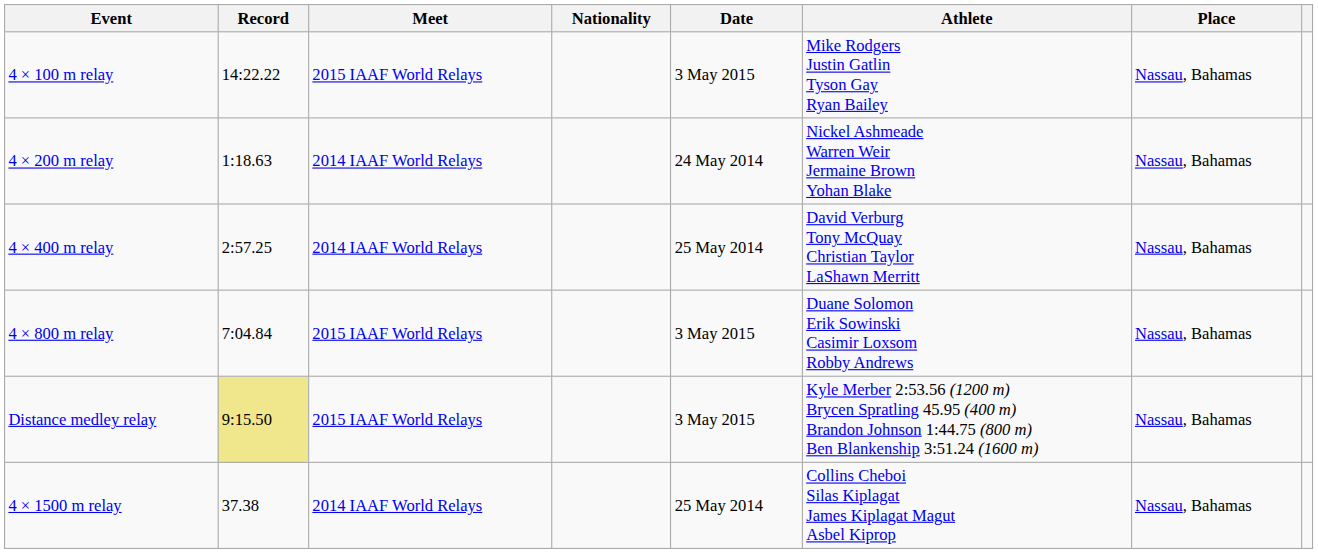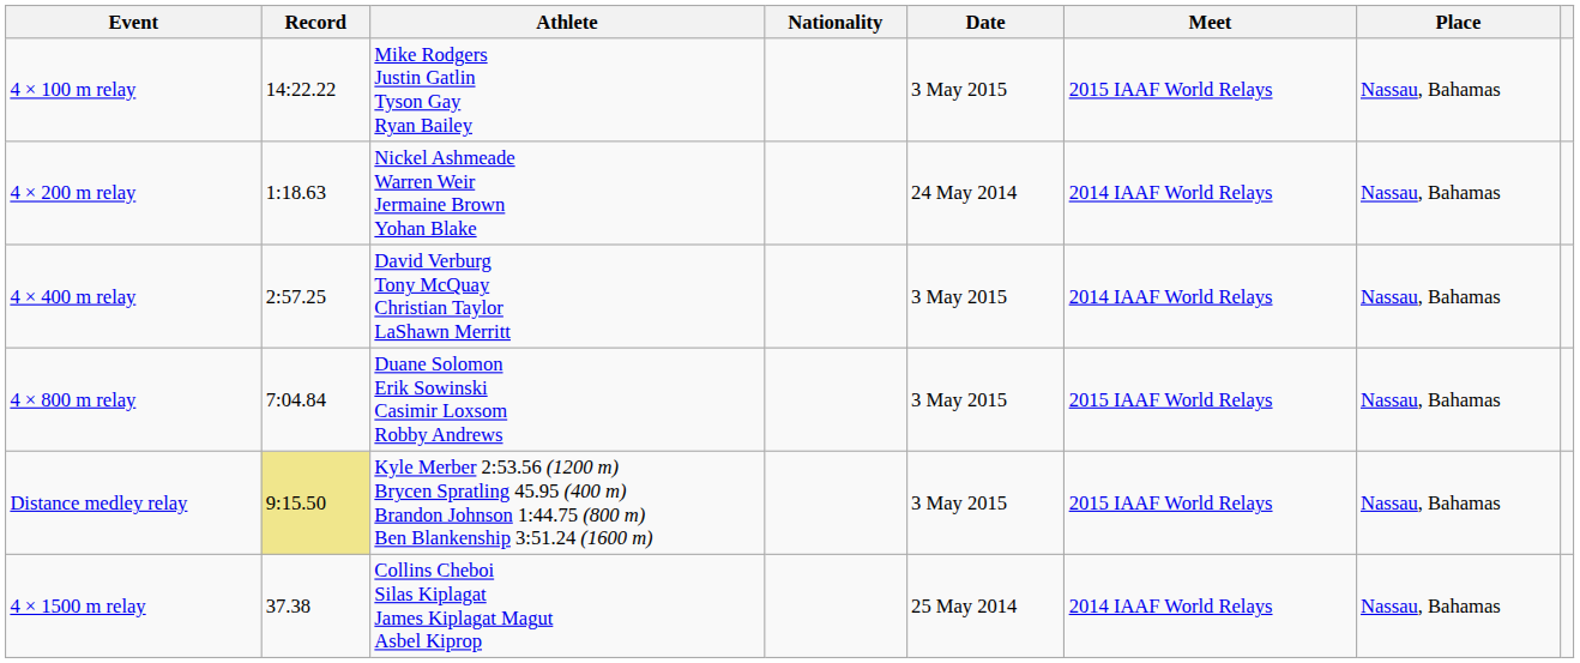columns swapped: Athlete <-> Meet
4 × 400 m relay | Date: 25 May 2014 -> 3 May 2015
